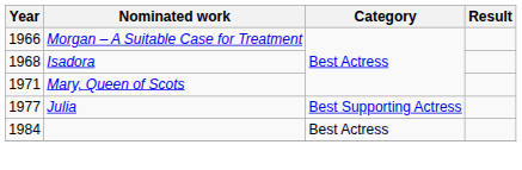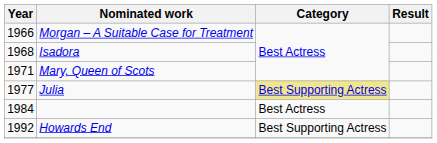Julia | Category: no background -> khaki background
+ row: 1992 | Howards End | Best Supporting Actress
